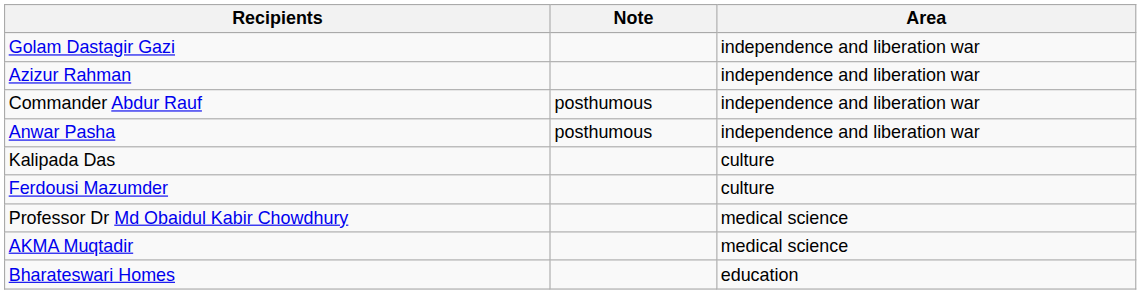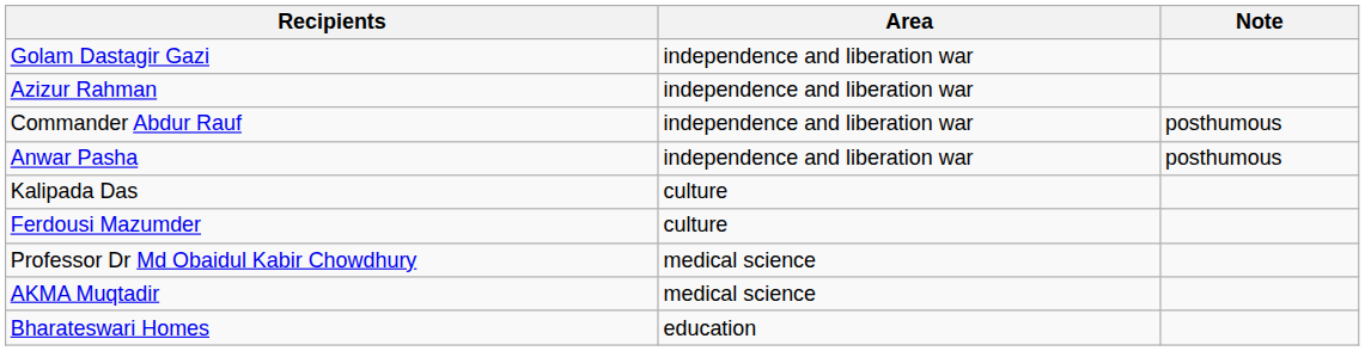columns swapped: Area <-> Note
